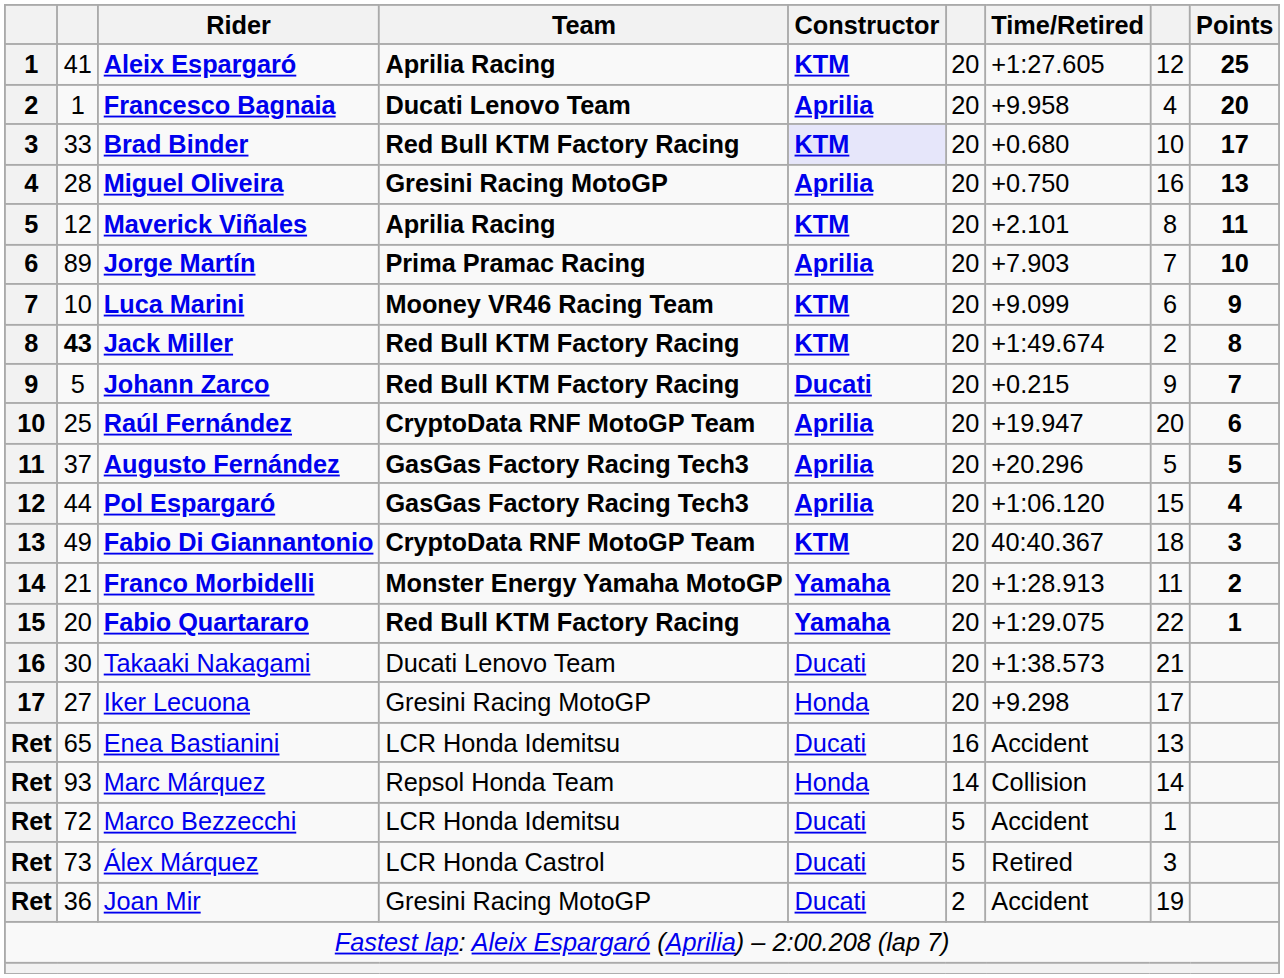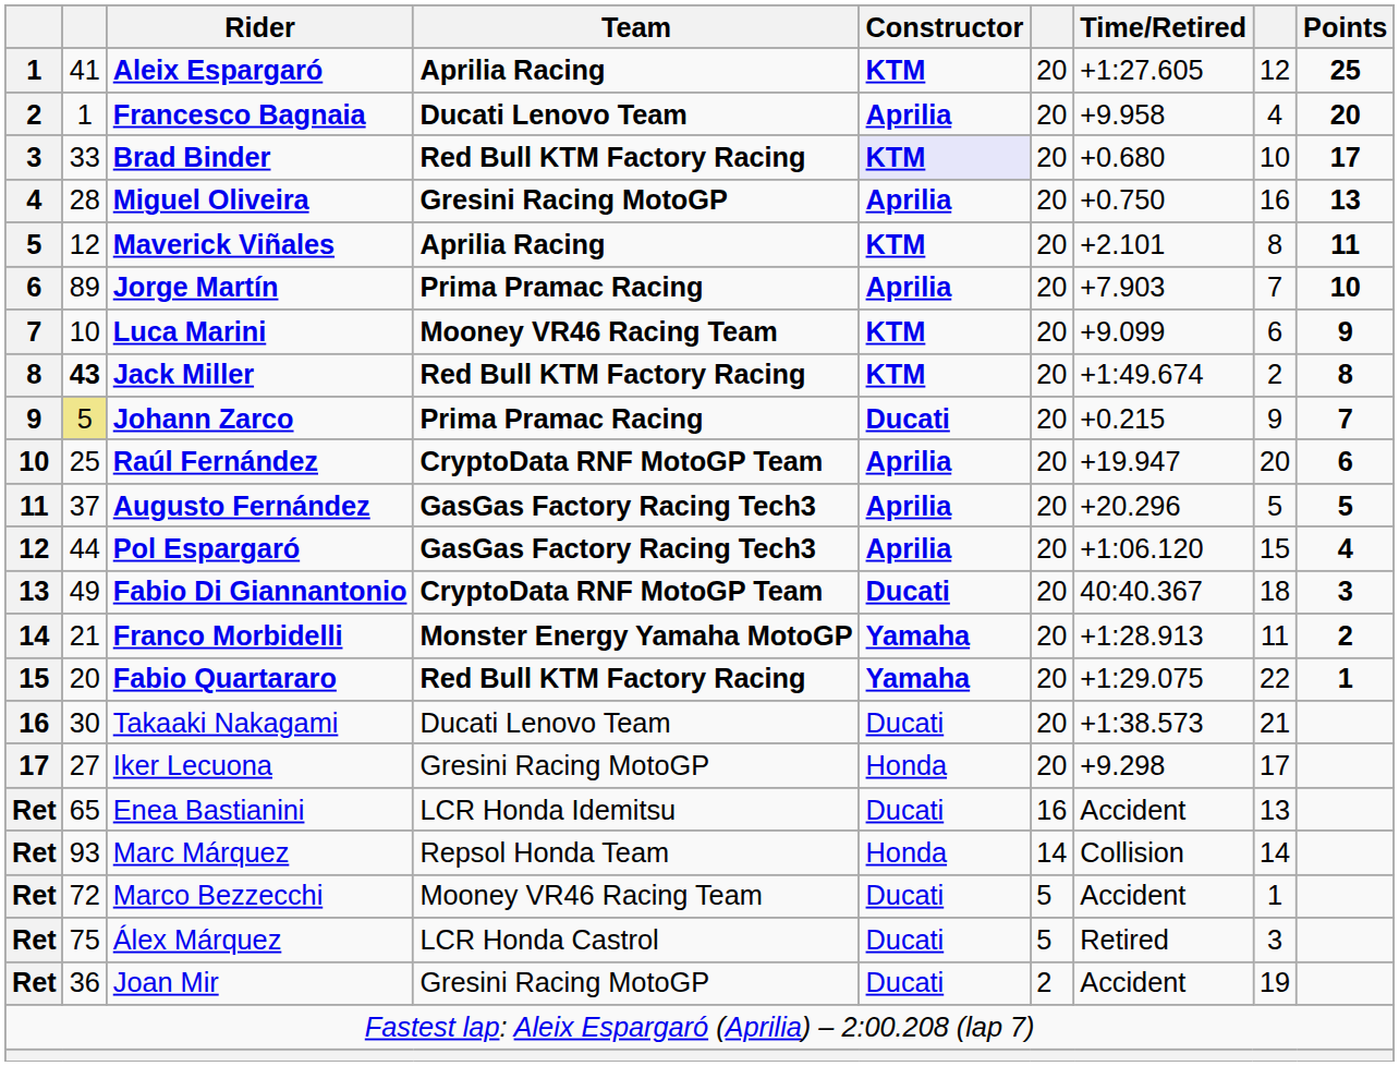Johann Zarco | column 2: no background -> khaki background
Johann Zarco | Team: Red Bull KTM Factory Racing -> Prima Pramac Racing
Fabio Di Giannantonio | Constructor: KTM -> Ducati
Marco Bezzecchi | Team: LCR Honda Idemitsu -> Mooney VR46 Racing Team
Álex Márquez | column 2: 73 -> 75
